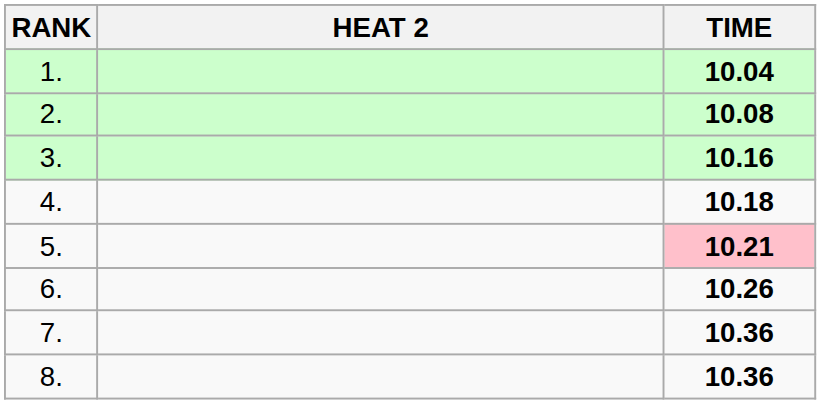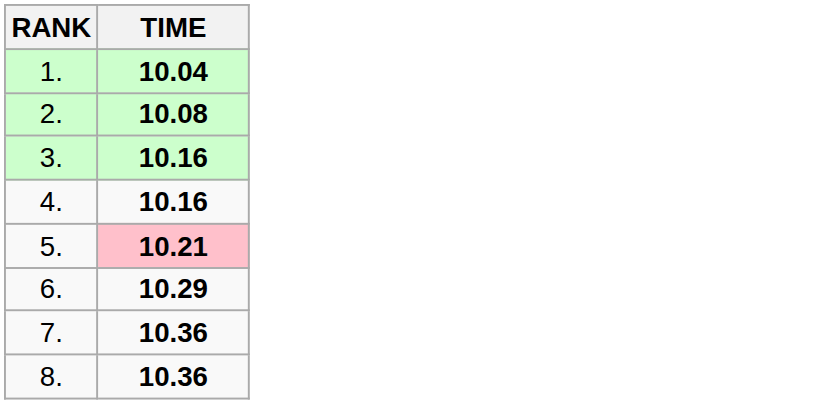- column: HEAT 2
4. | TIME: 10.18 -> 10.16
6. | TIME: 10.26 -> 10.29
